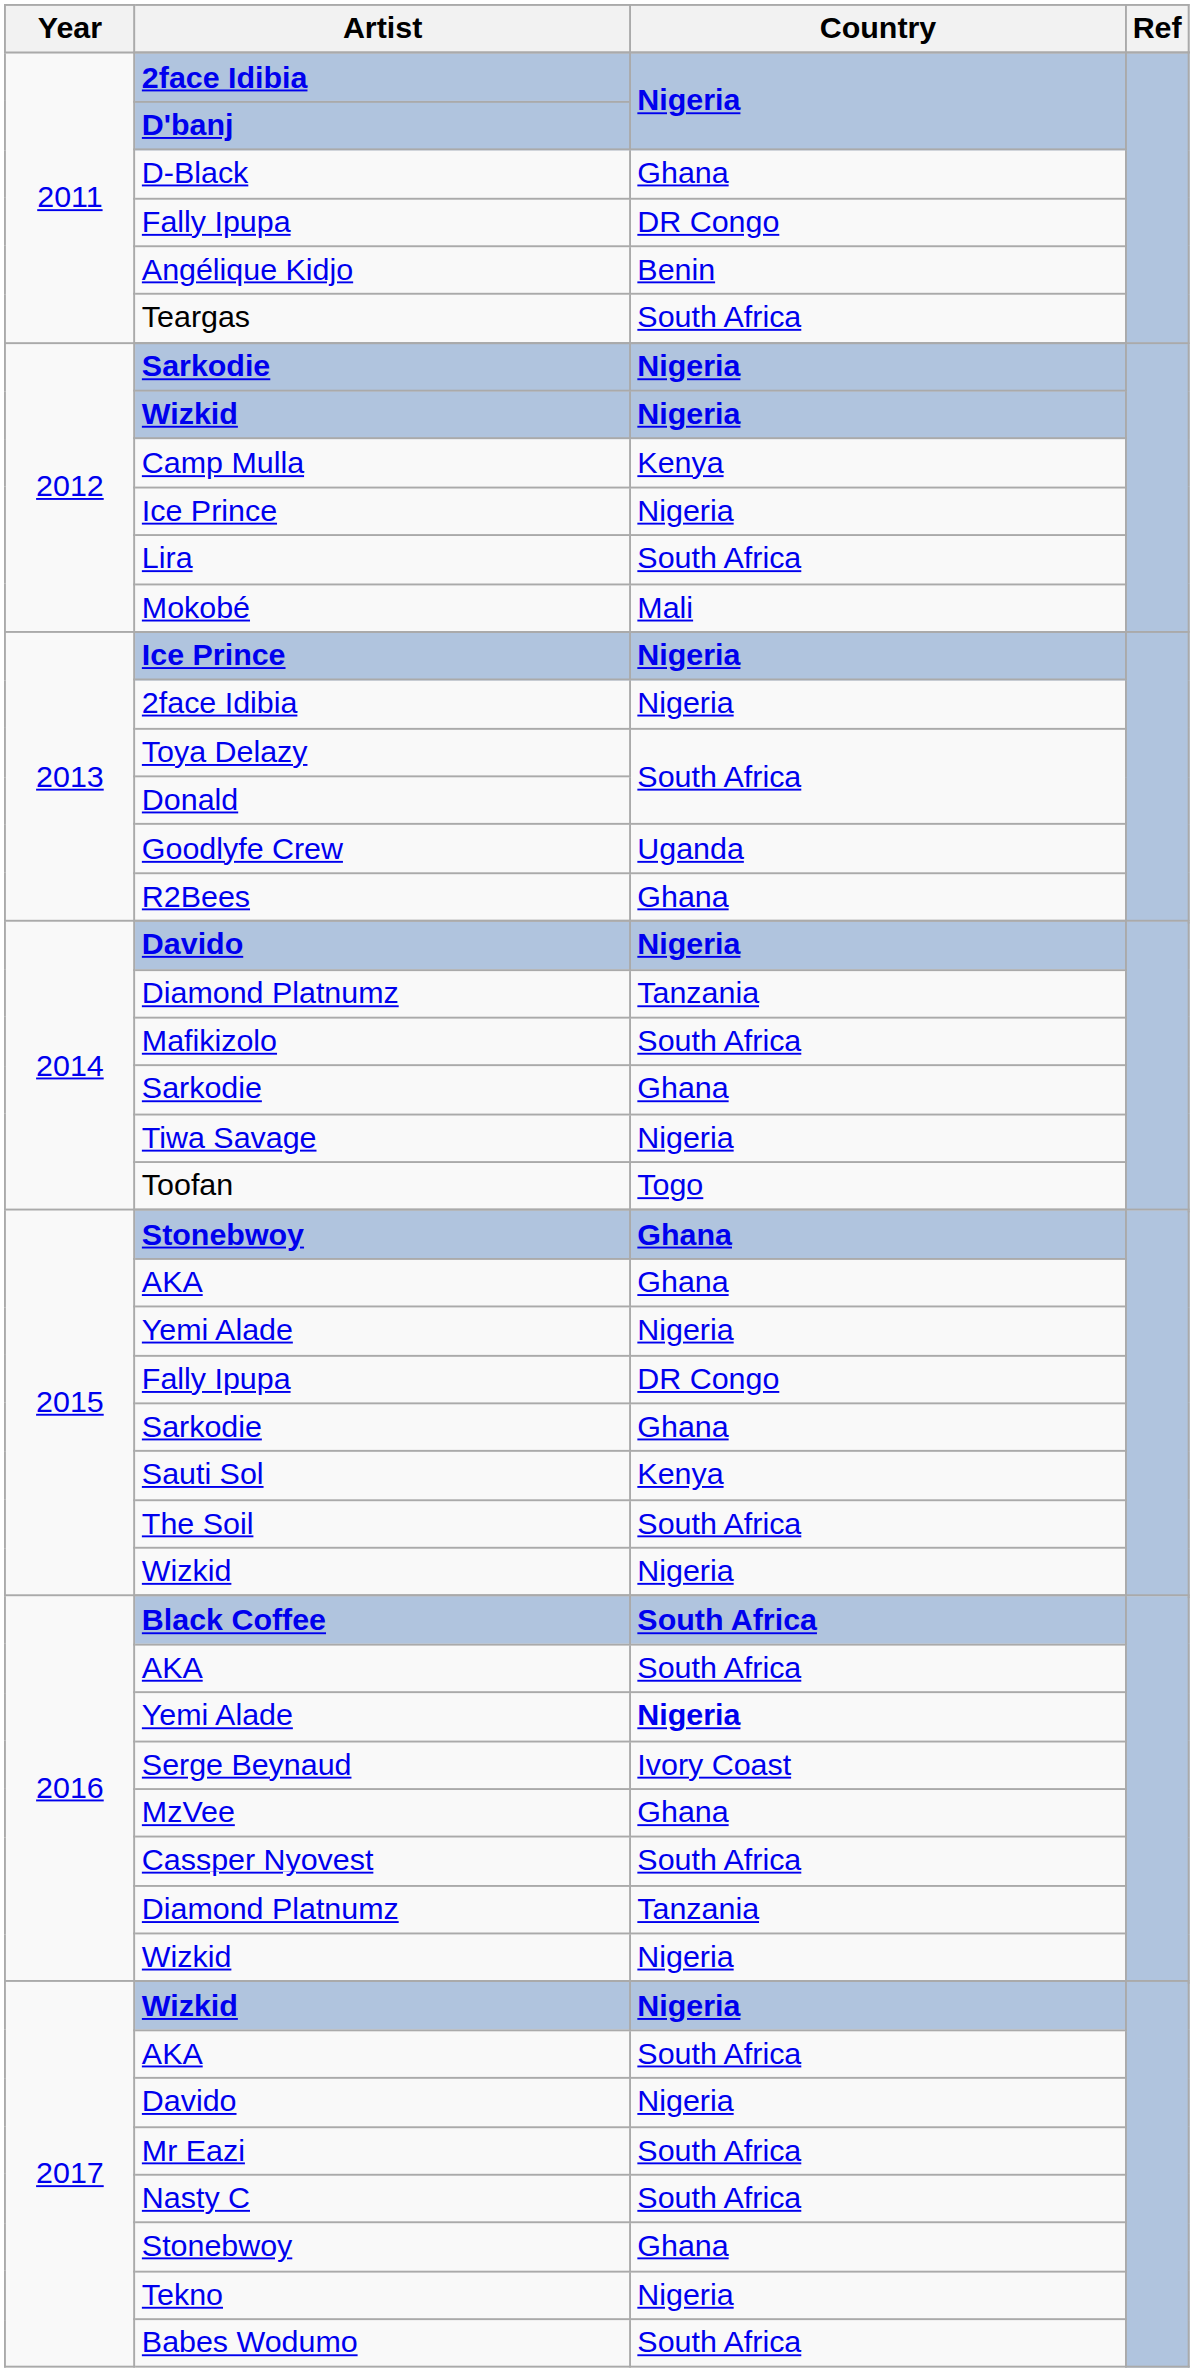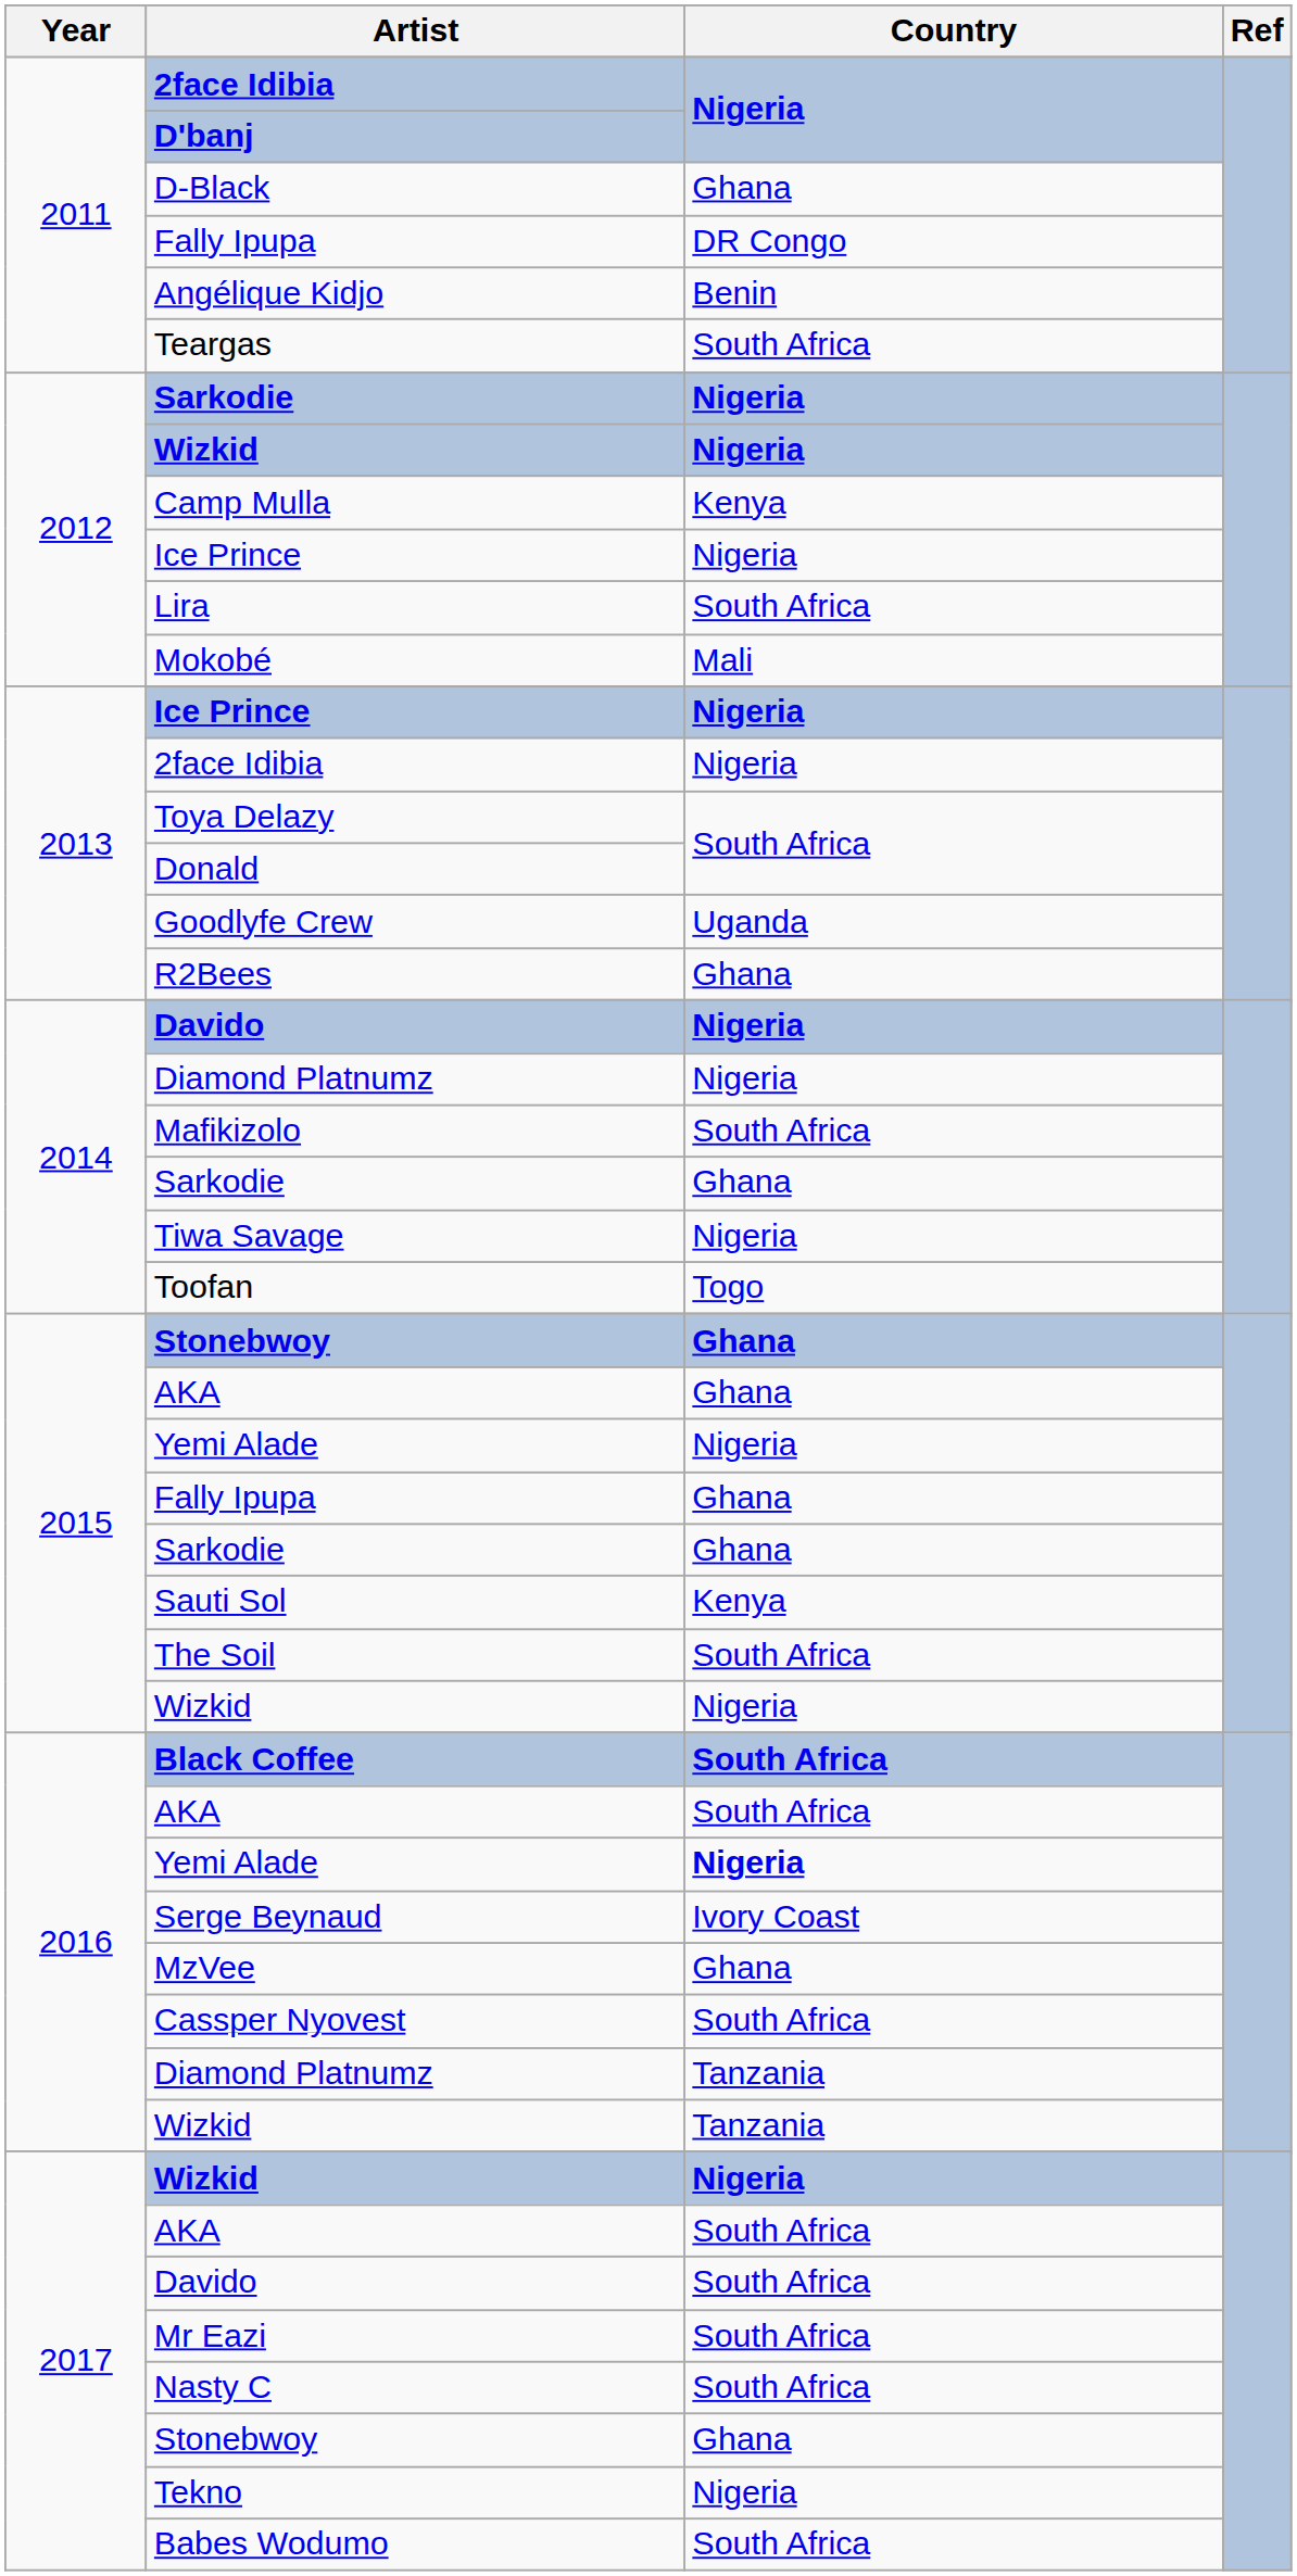2014 / Diamond Platnumz | Country: Tanzania -> Nigeria
2015 / Fally Ipupa | Country: DR Congo -> Ghana
2016 / Wizkid | Country: Nigeria -> Tanzania
2017 / Davido | Country: Nigeria -> South Africa
